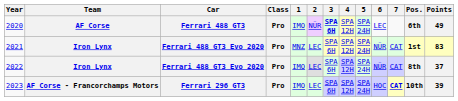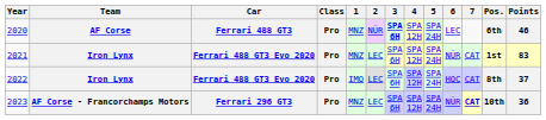2020 | 1: IMO -> MNZ
2020 | Points: 49 -> 46
2022 | 6: NÜR -> HOC
2023 | 1: IMO -> MNZ
2023 | 6: HOC -> NÜR
2023 | Points: 39 -> 36
